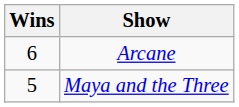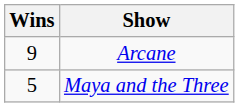Arcane | Wins: 6 -> 9
